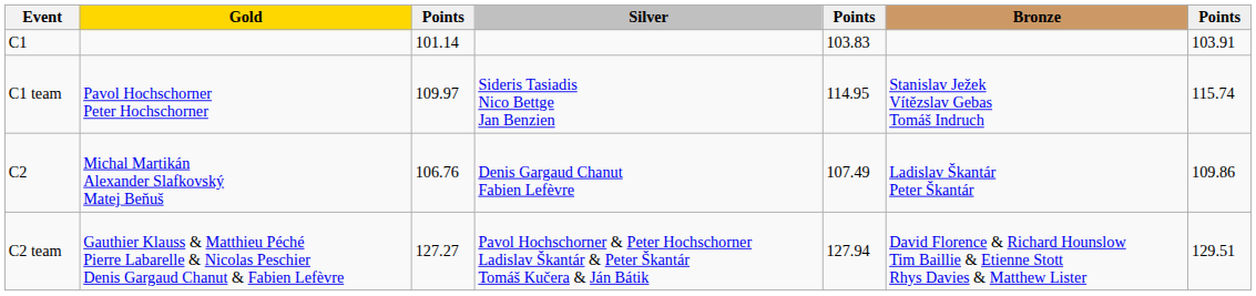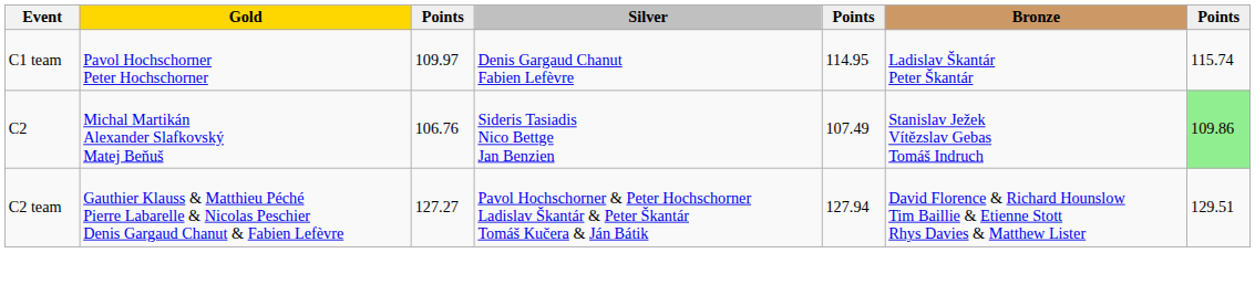- row: C1 | 101.14 | 103.83 | 103.91
C1 team | Silver: Sideris Tasiadis Nico Bettge Jan Benzien -> Denis Gargaud Chanut Fabien Lefèvre
C1 team | Bronze: Stanislav Ježek Vítězslav Gebas Tomáš Indruch -> Ladislav Škantár Peter Škantár
C2 | Silver: Denis Gargaud Chanut Fabien Lefèvre -> Sideris Tasiadis Nico Bettge Jan Benzien
C2 | Bronze: Ladislav Škantár Peter Škantár -> Stanislav Ježek Vítězslav Gebas Tomáš Indruch
C2 | column 7: no background -> lightgreen background
